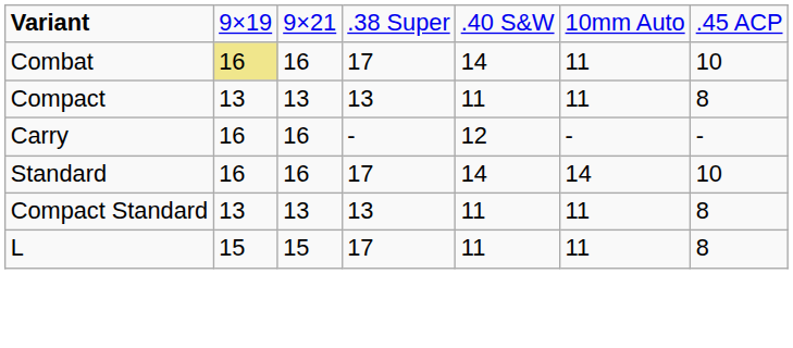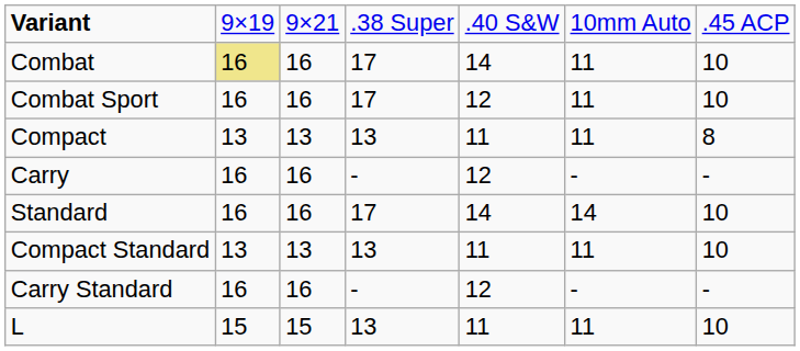+ row: Combat Sport | 16 | 16 | 17 | 12 | 11 | 10
Compact Standard | column 7: 8 -> 10
+ row: Carry Standard | 16 | 16 | - | 12 | - | -
L | column 4: 17 -> 13
L | column 7: 8 -> 10
